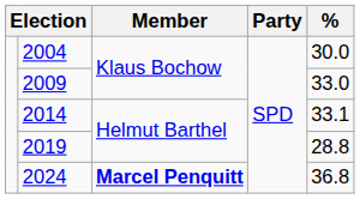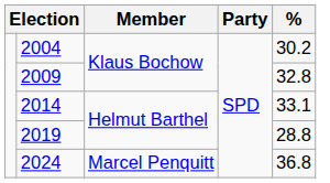2004 | %: 30.0 -> 30.2
2009 | %: 33.0 -> 32.8
2024 | Member: bold -> normal
